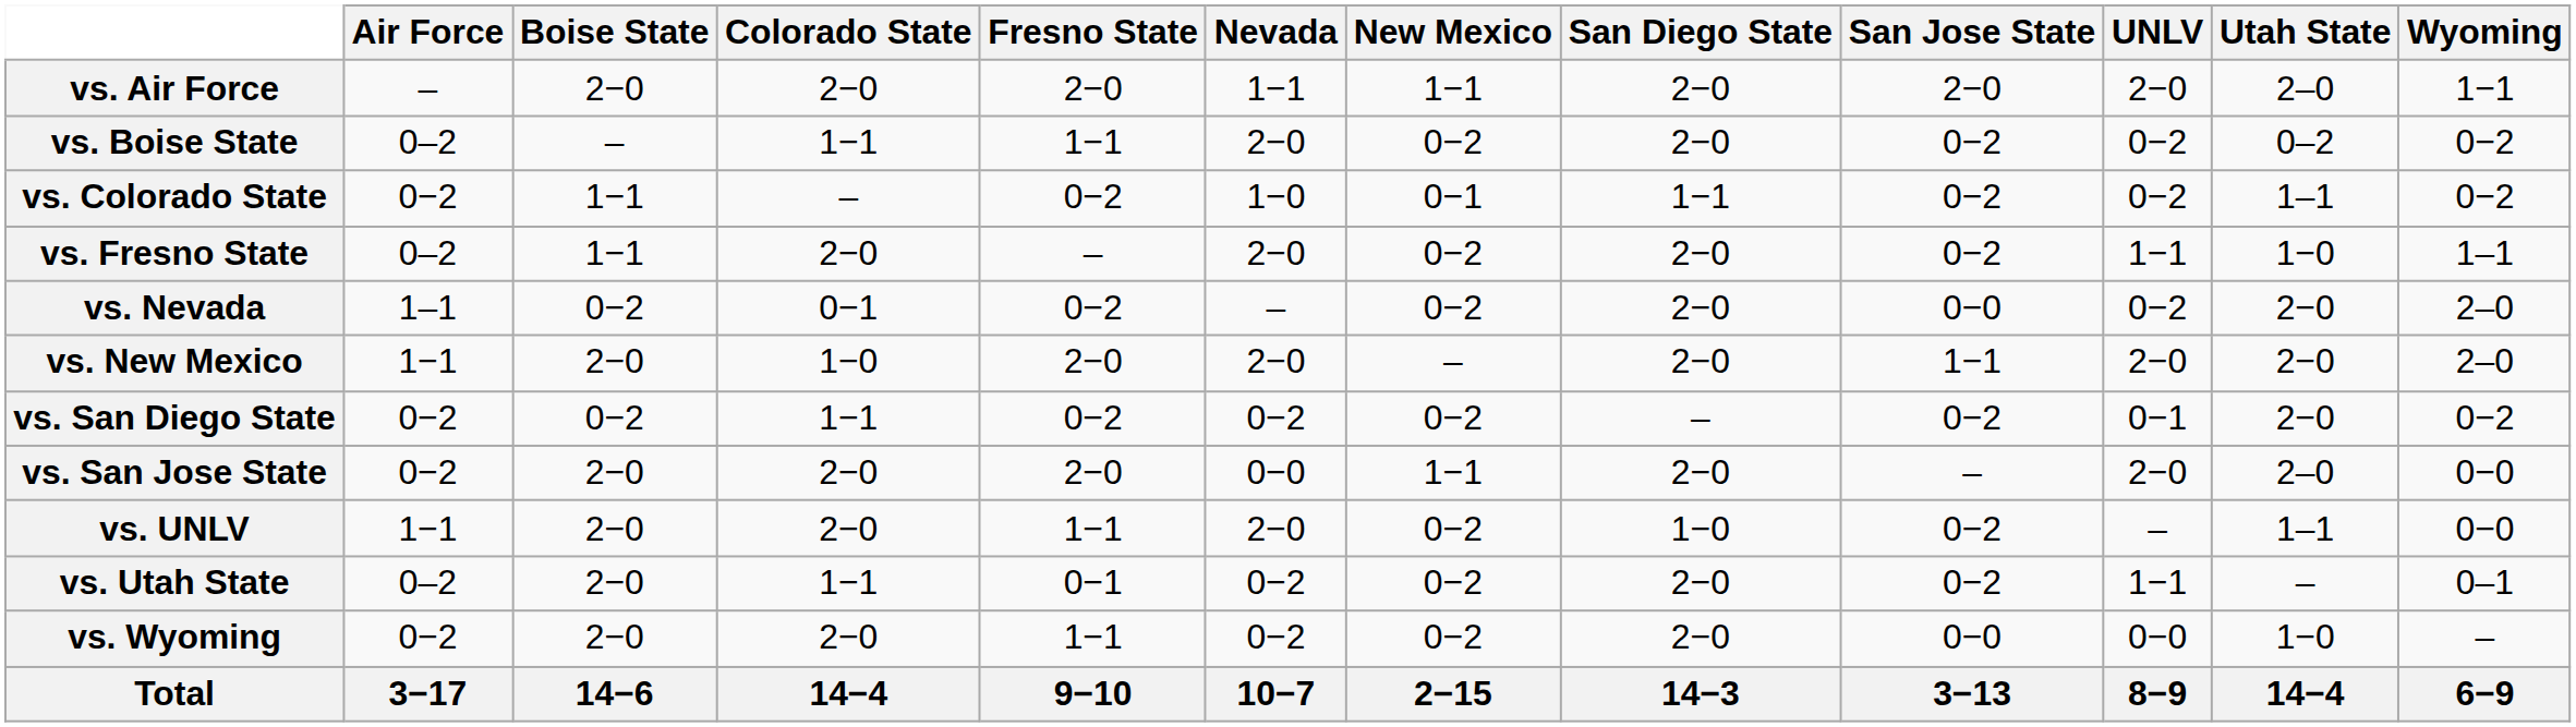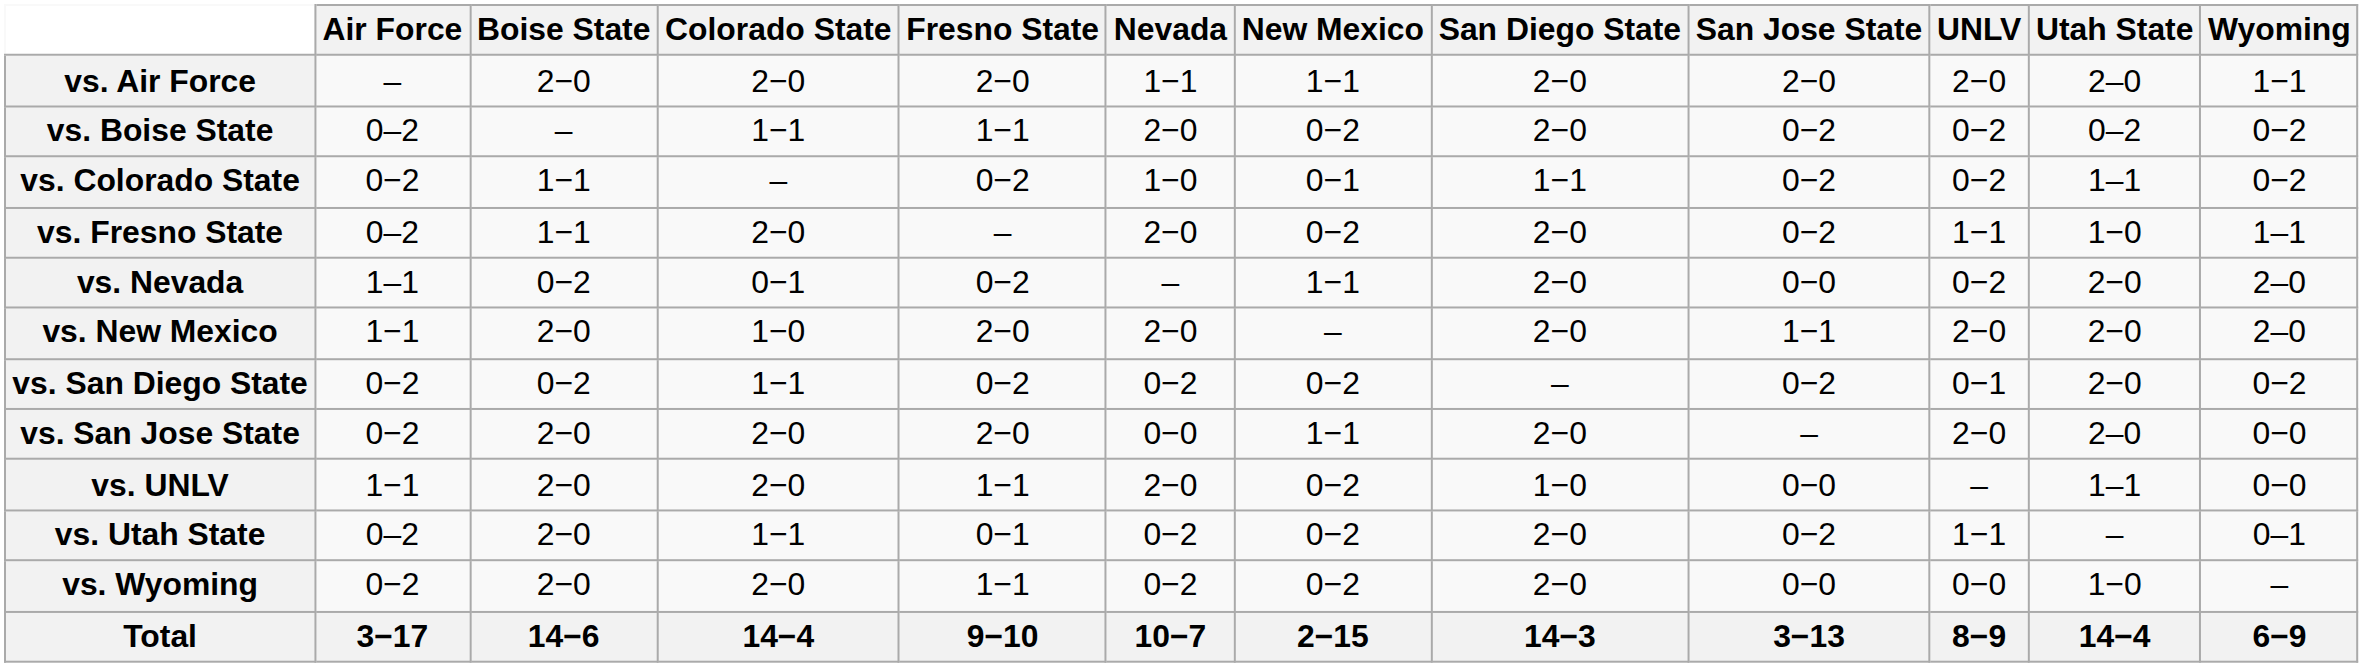vs. Nevada | New Mexico: 0−2 -> 1−1
vs. UNLV | San Jose State: 0−2 -> 0−0
